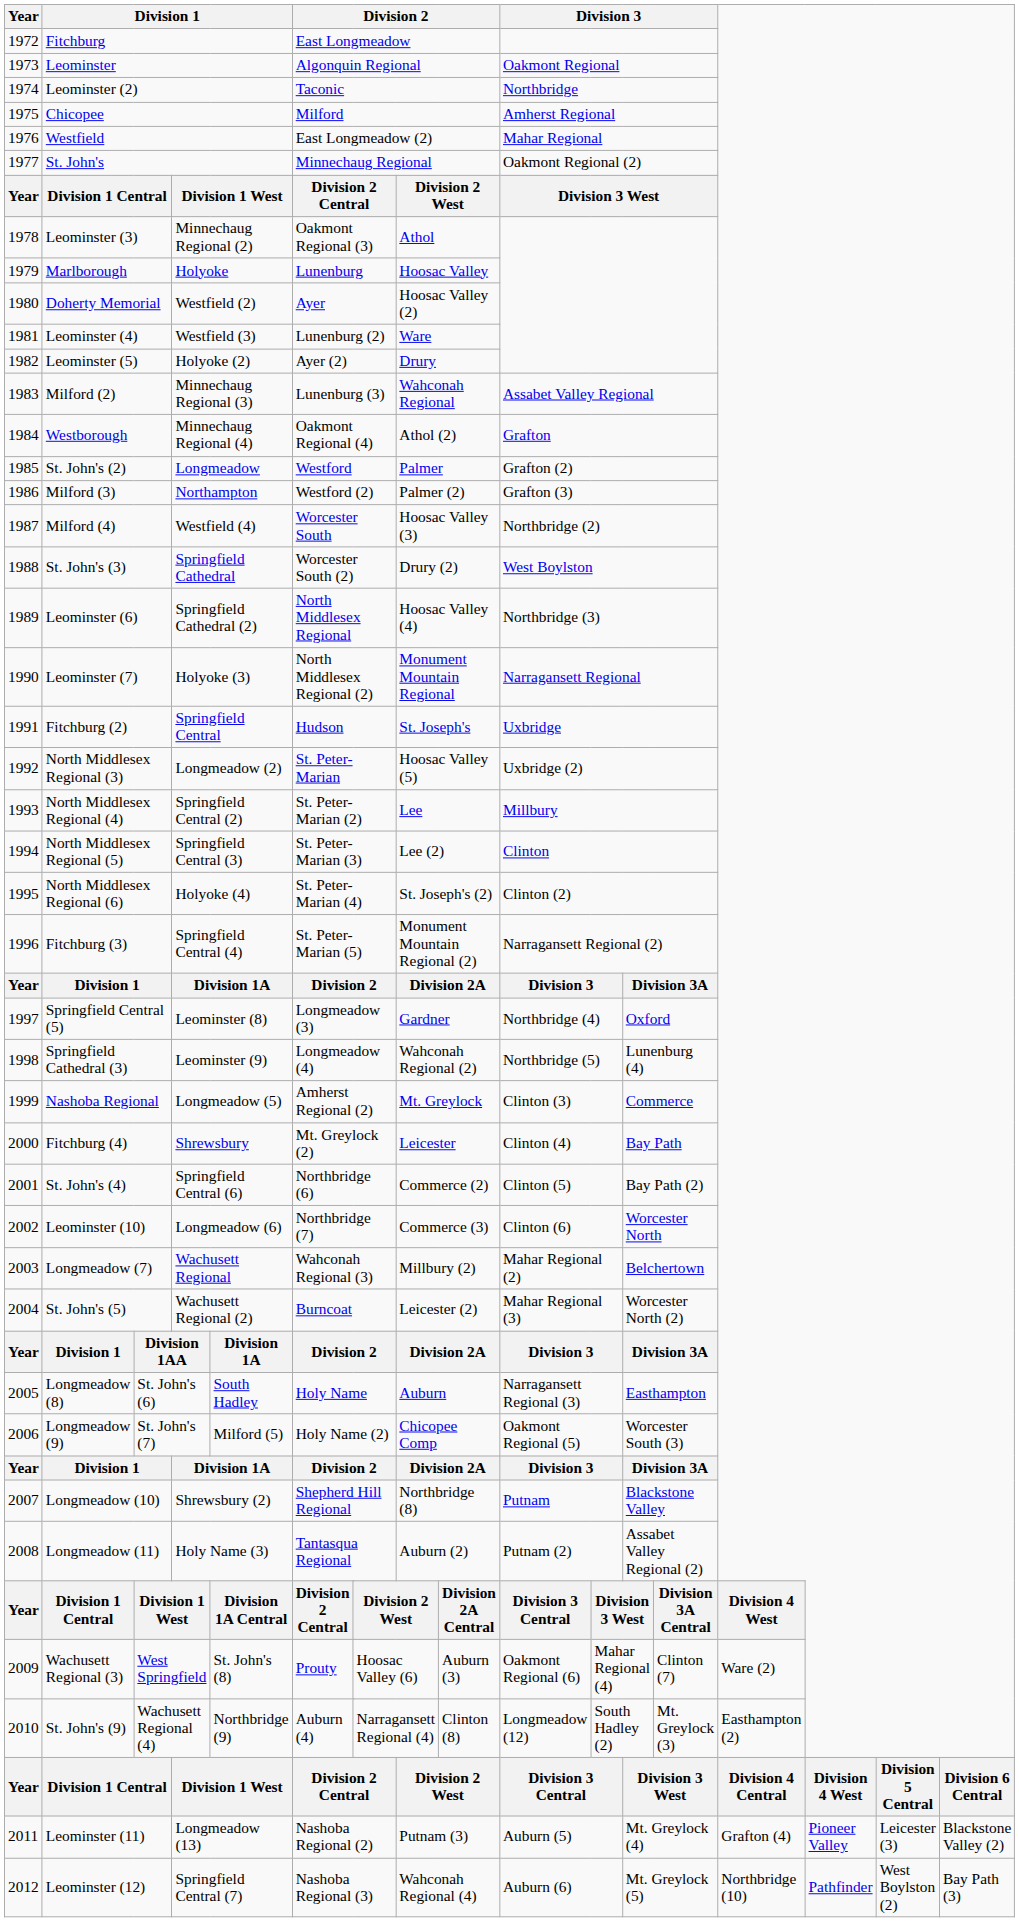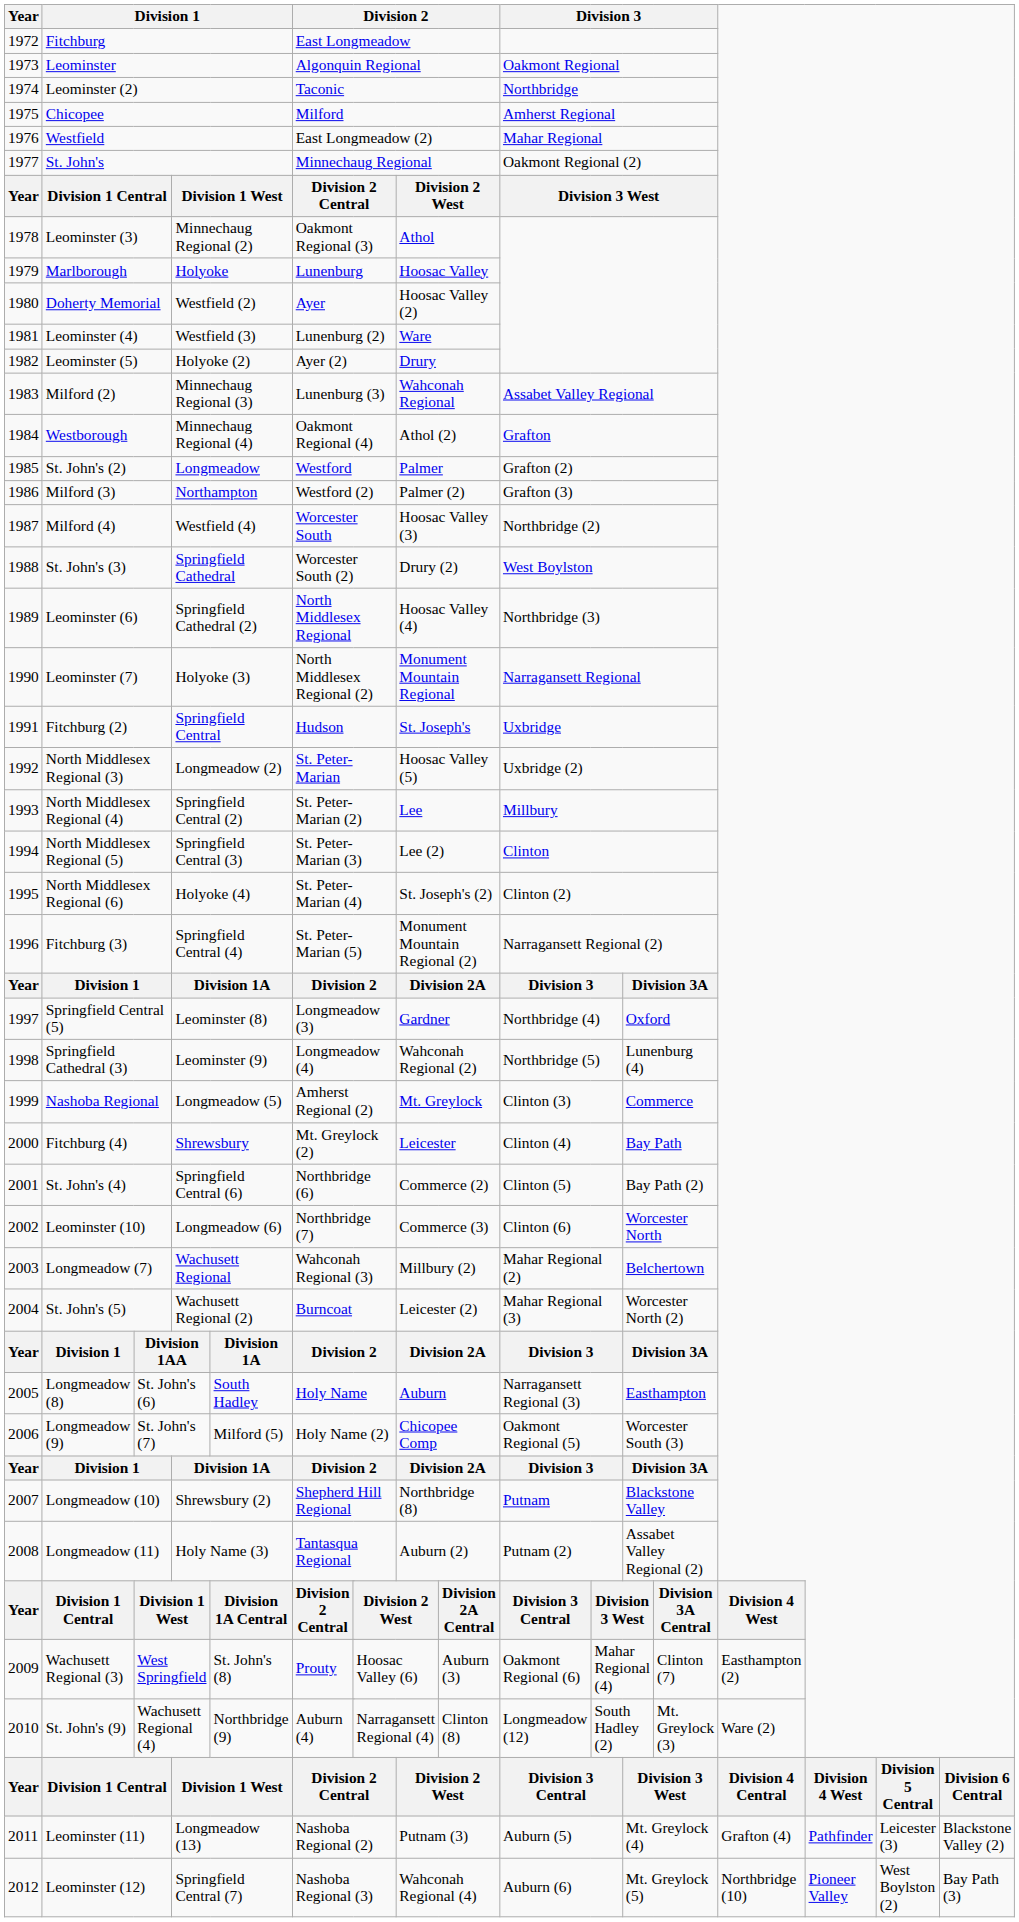Wachusett Regional (3) | column 20: Ware (2) -> Easthampton (2)
St. John's (9) | column 20: Easthampton (2) -> Ware (2)
Leominster (11) | column 21: Pioneer Valley -> Pathfinder
Leominster (12) | column 21: Pathfinder -> Pioneer Valley
